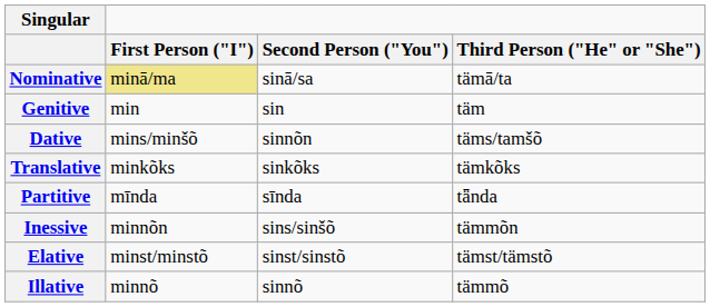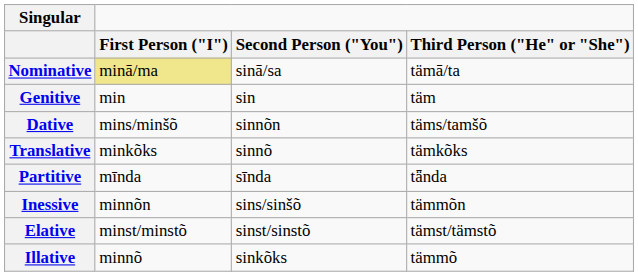Translative | Second Person ("You"): sinkõks -> sinnõ
Illative | Second Person ("You"): sinnõ -> sinkõks
